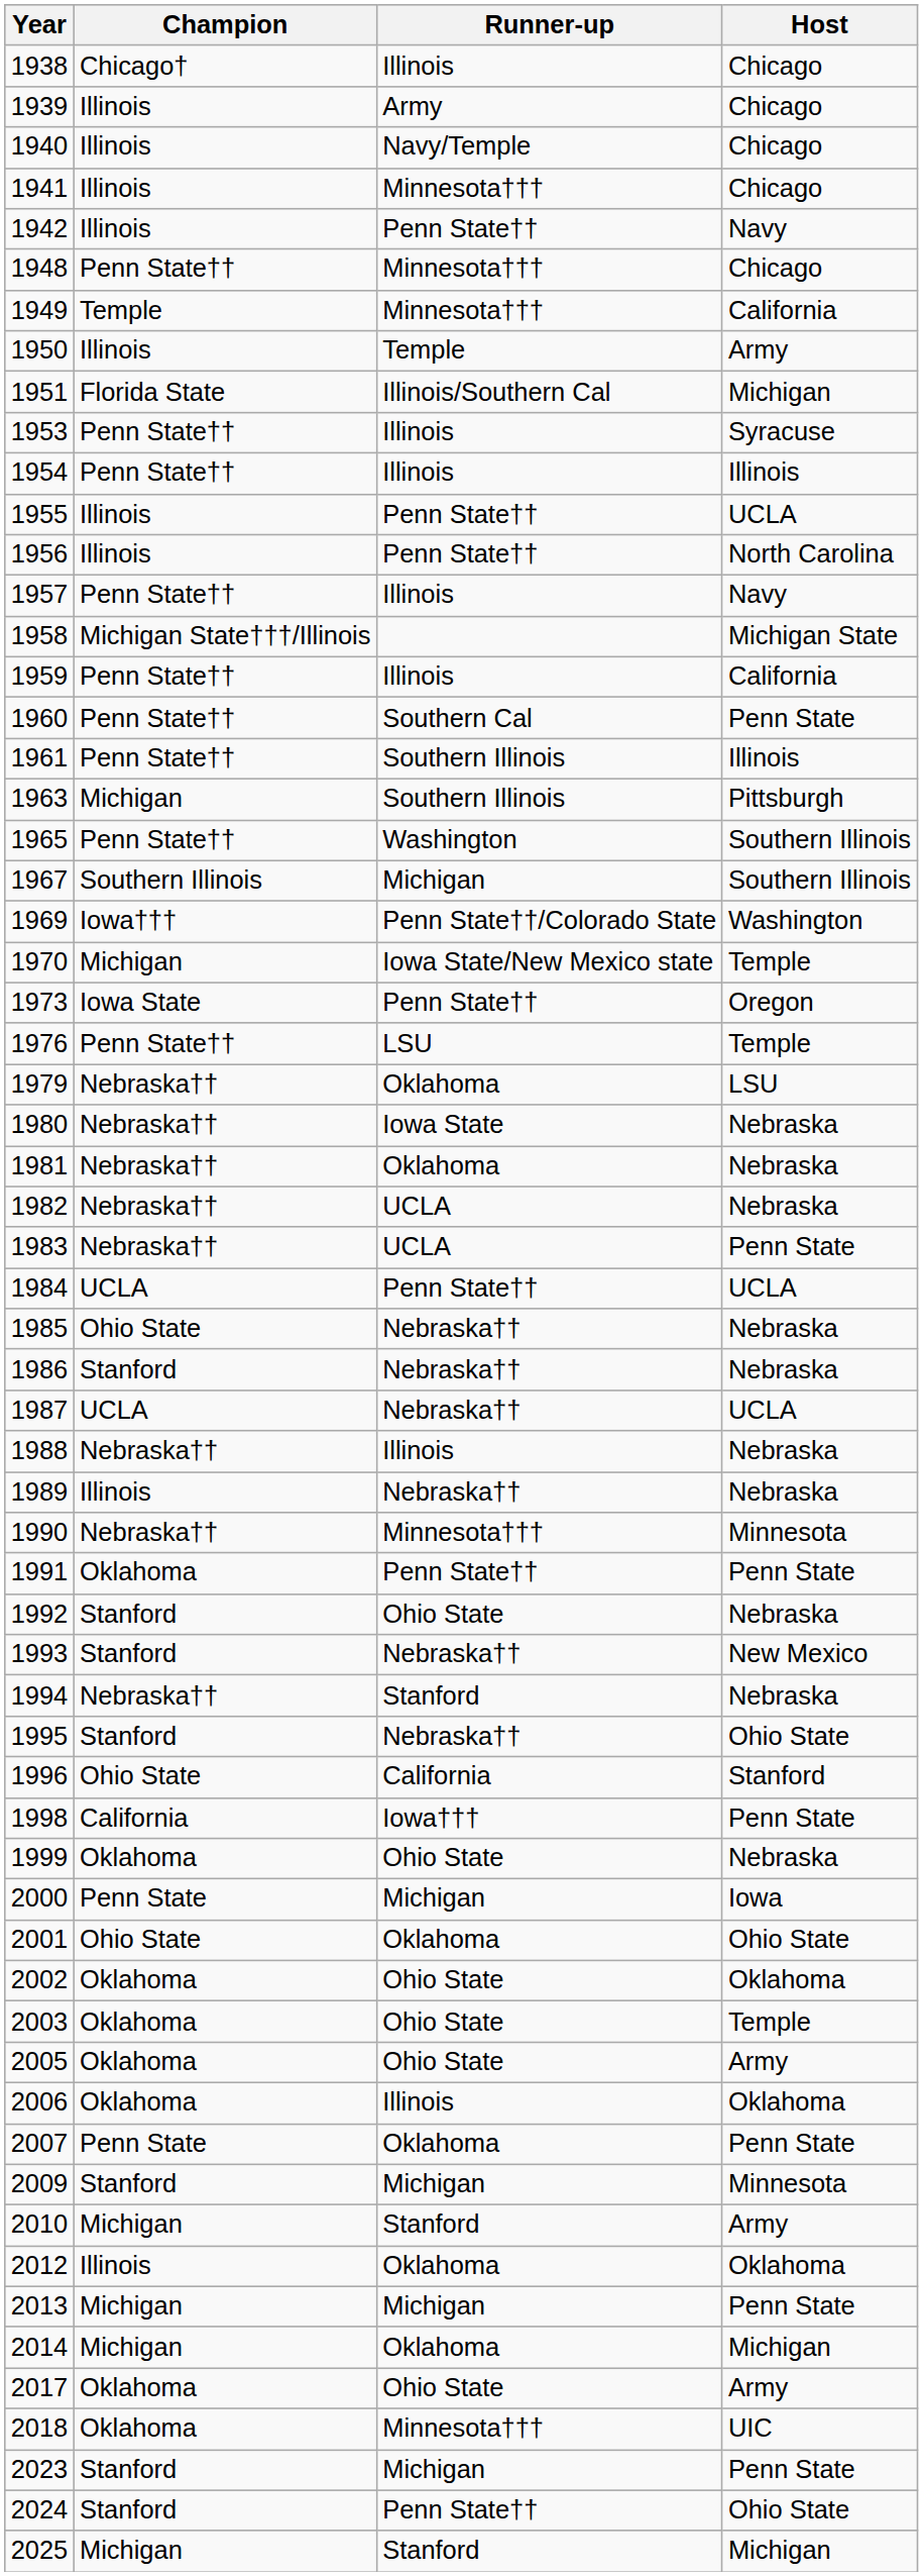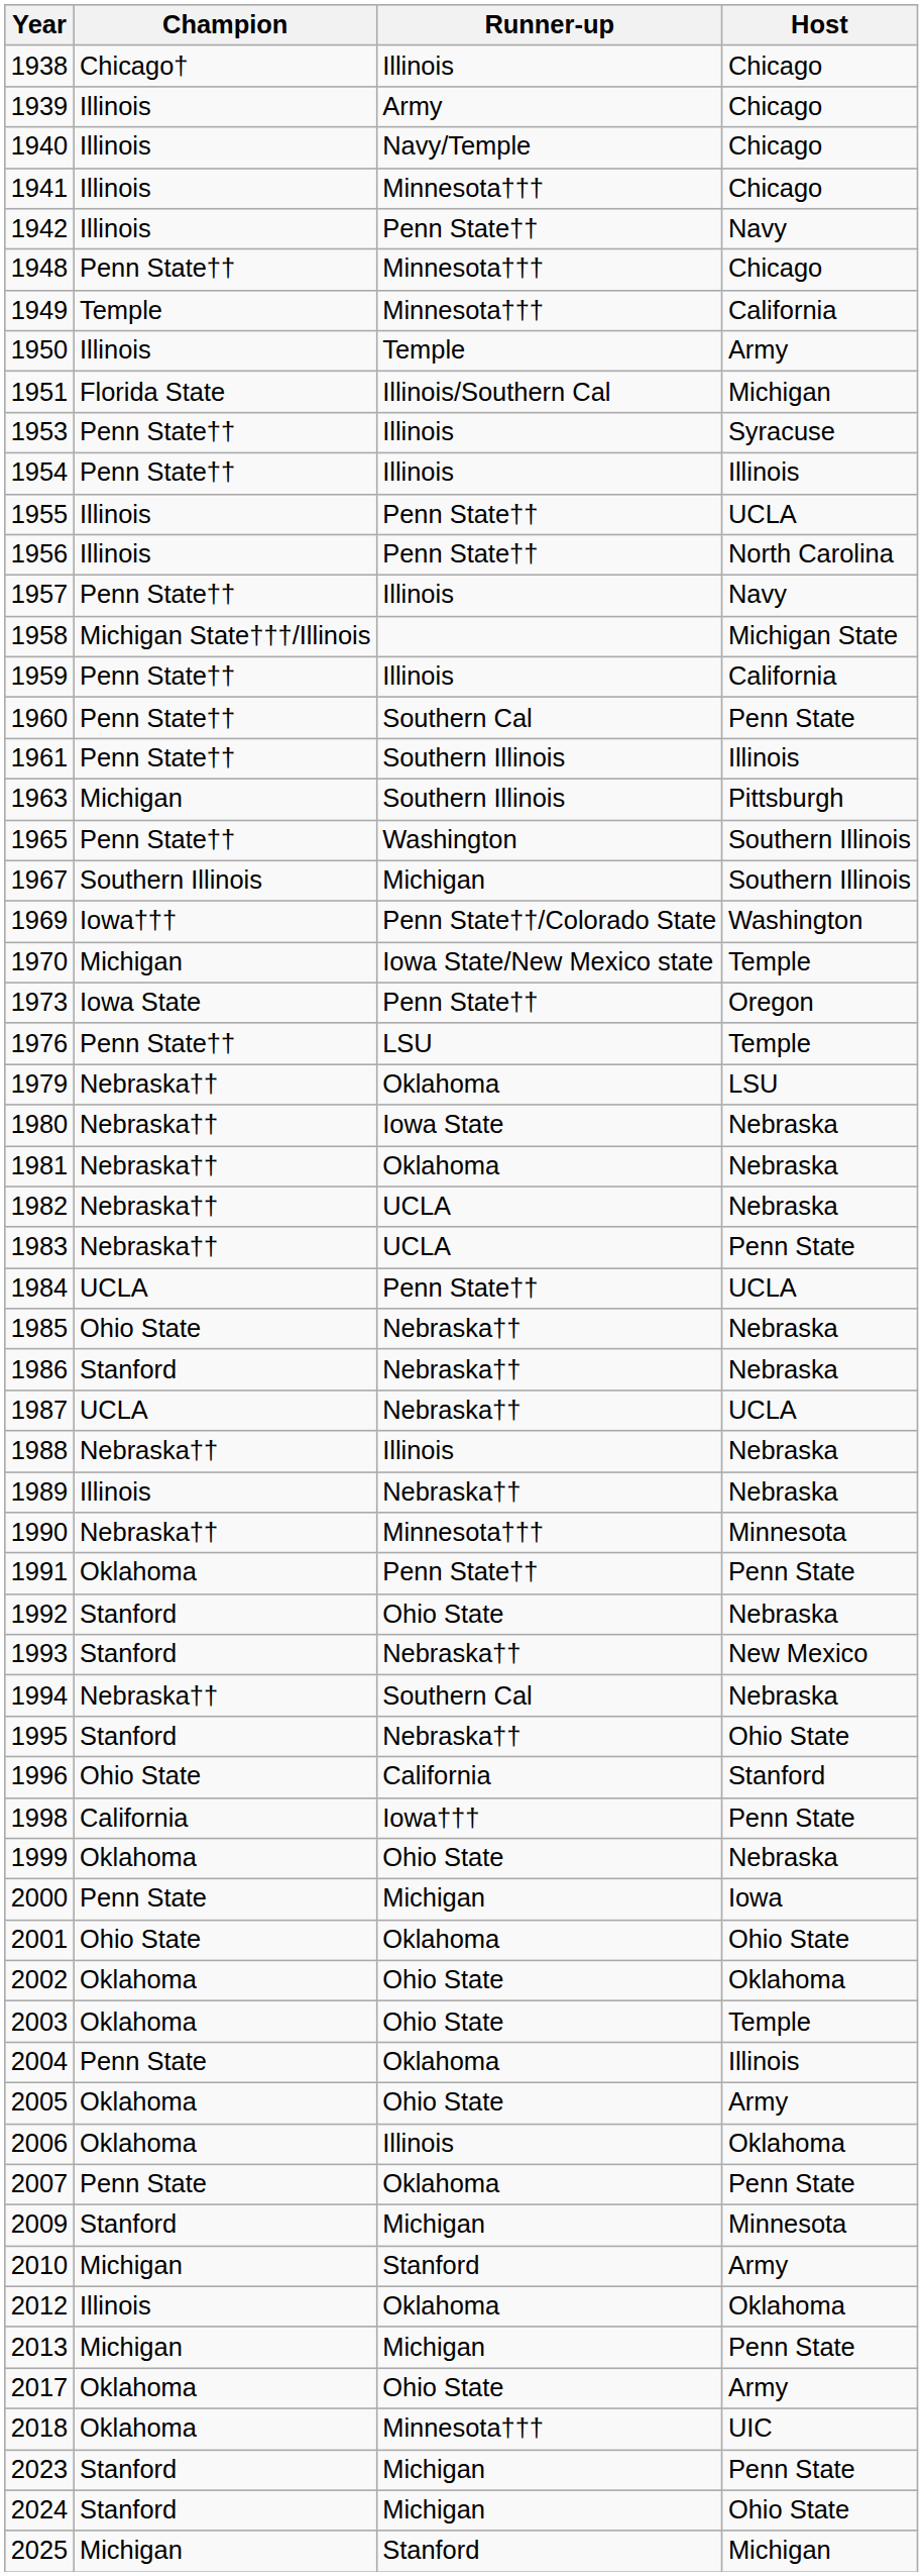1994 | Runner-up: Stanford -> Southern Cal
+ row: 2004 | Penn State | Oklahoma | Illinois
- row: 2014 | Michigan | Oklahoma | Michigan
2024 | Runner-up: Penn State†† -> Michigan
